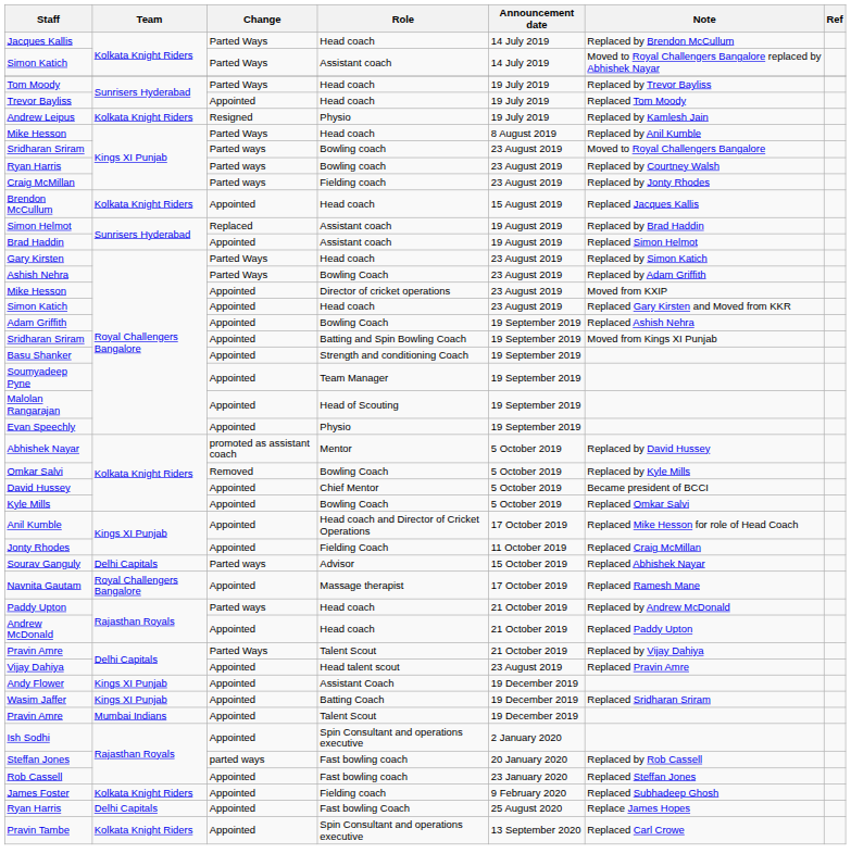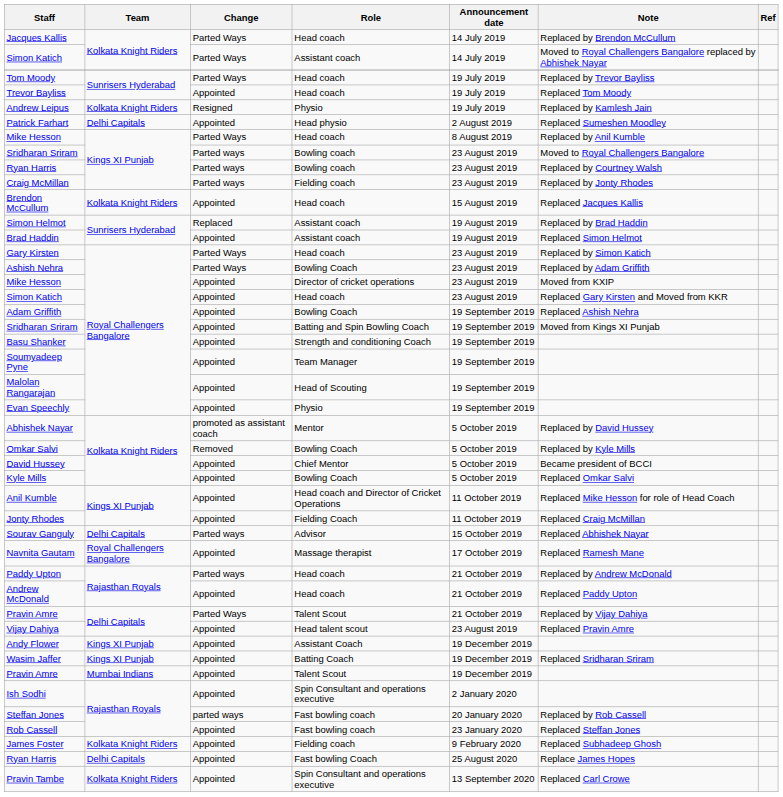+ row: Patrick Farhart | Delhi Capitals | Appointed | Head physio | 2 August 2019 | Replaced Sumeshen Moodley
Anil Kumble | Announcement date: 17 October 2019 -> 11 October 2019
